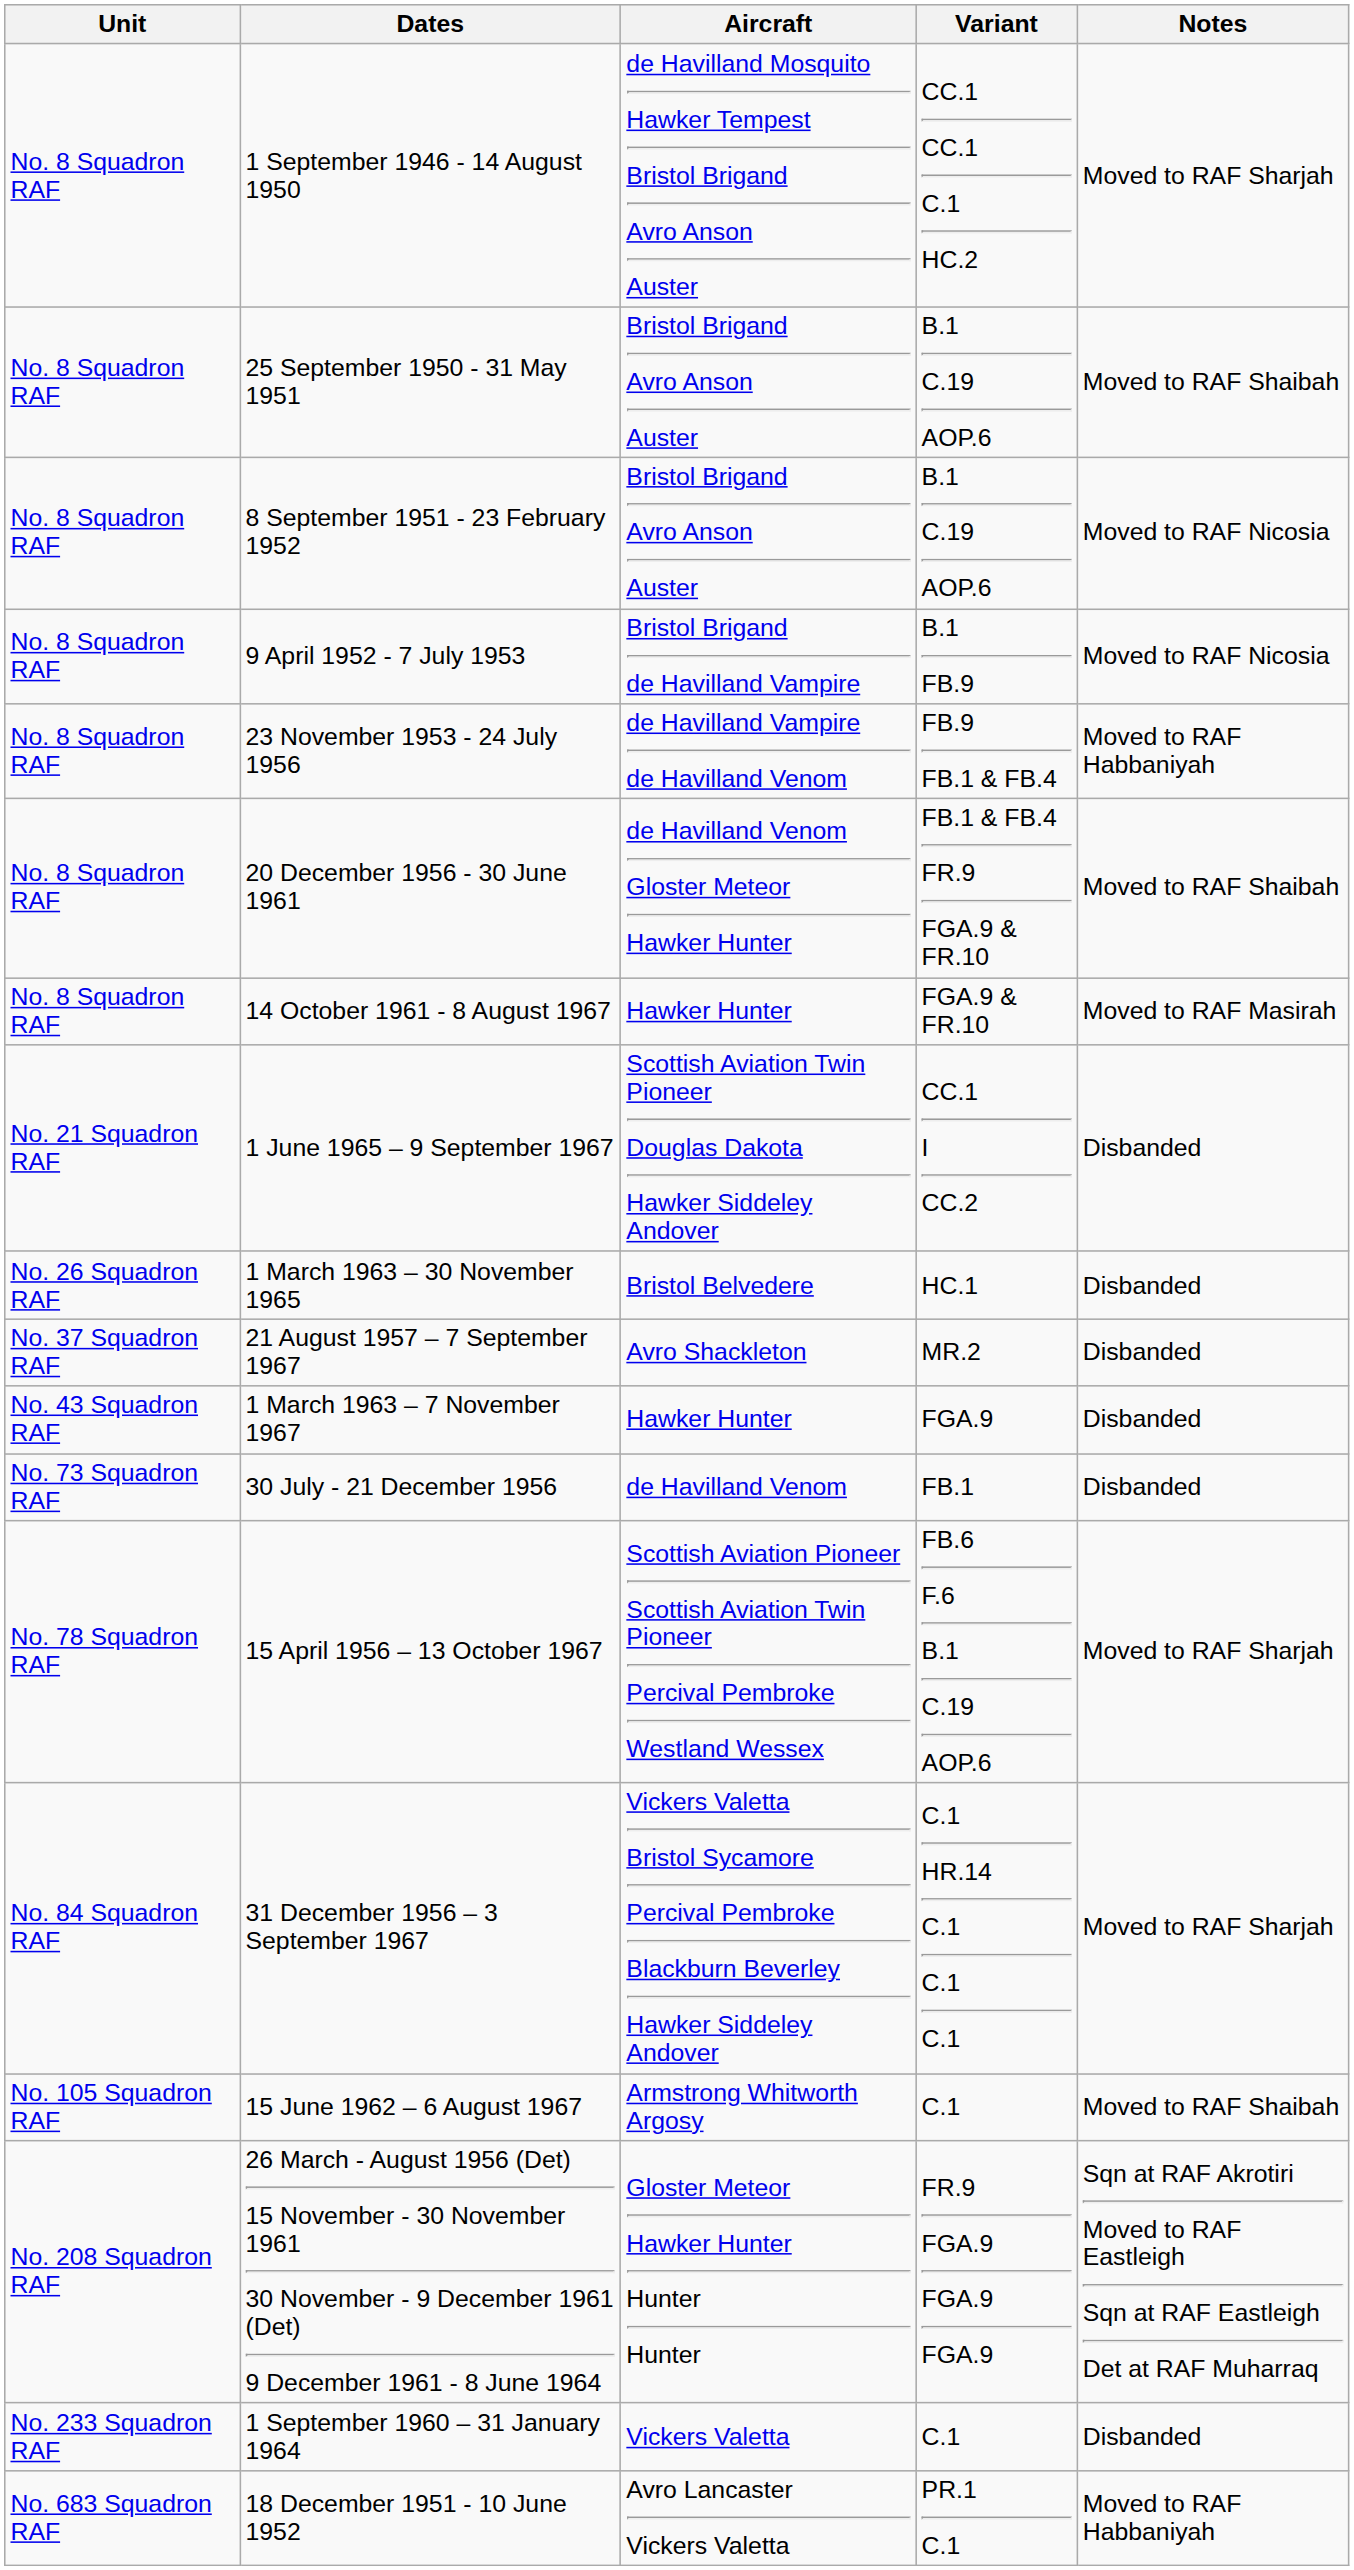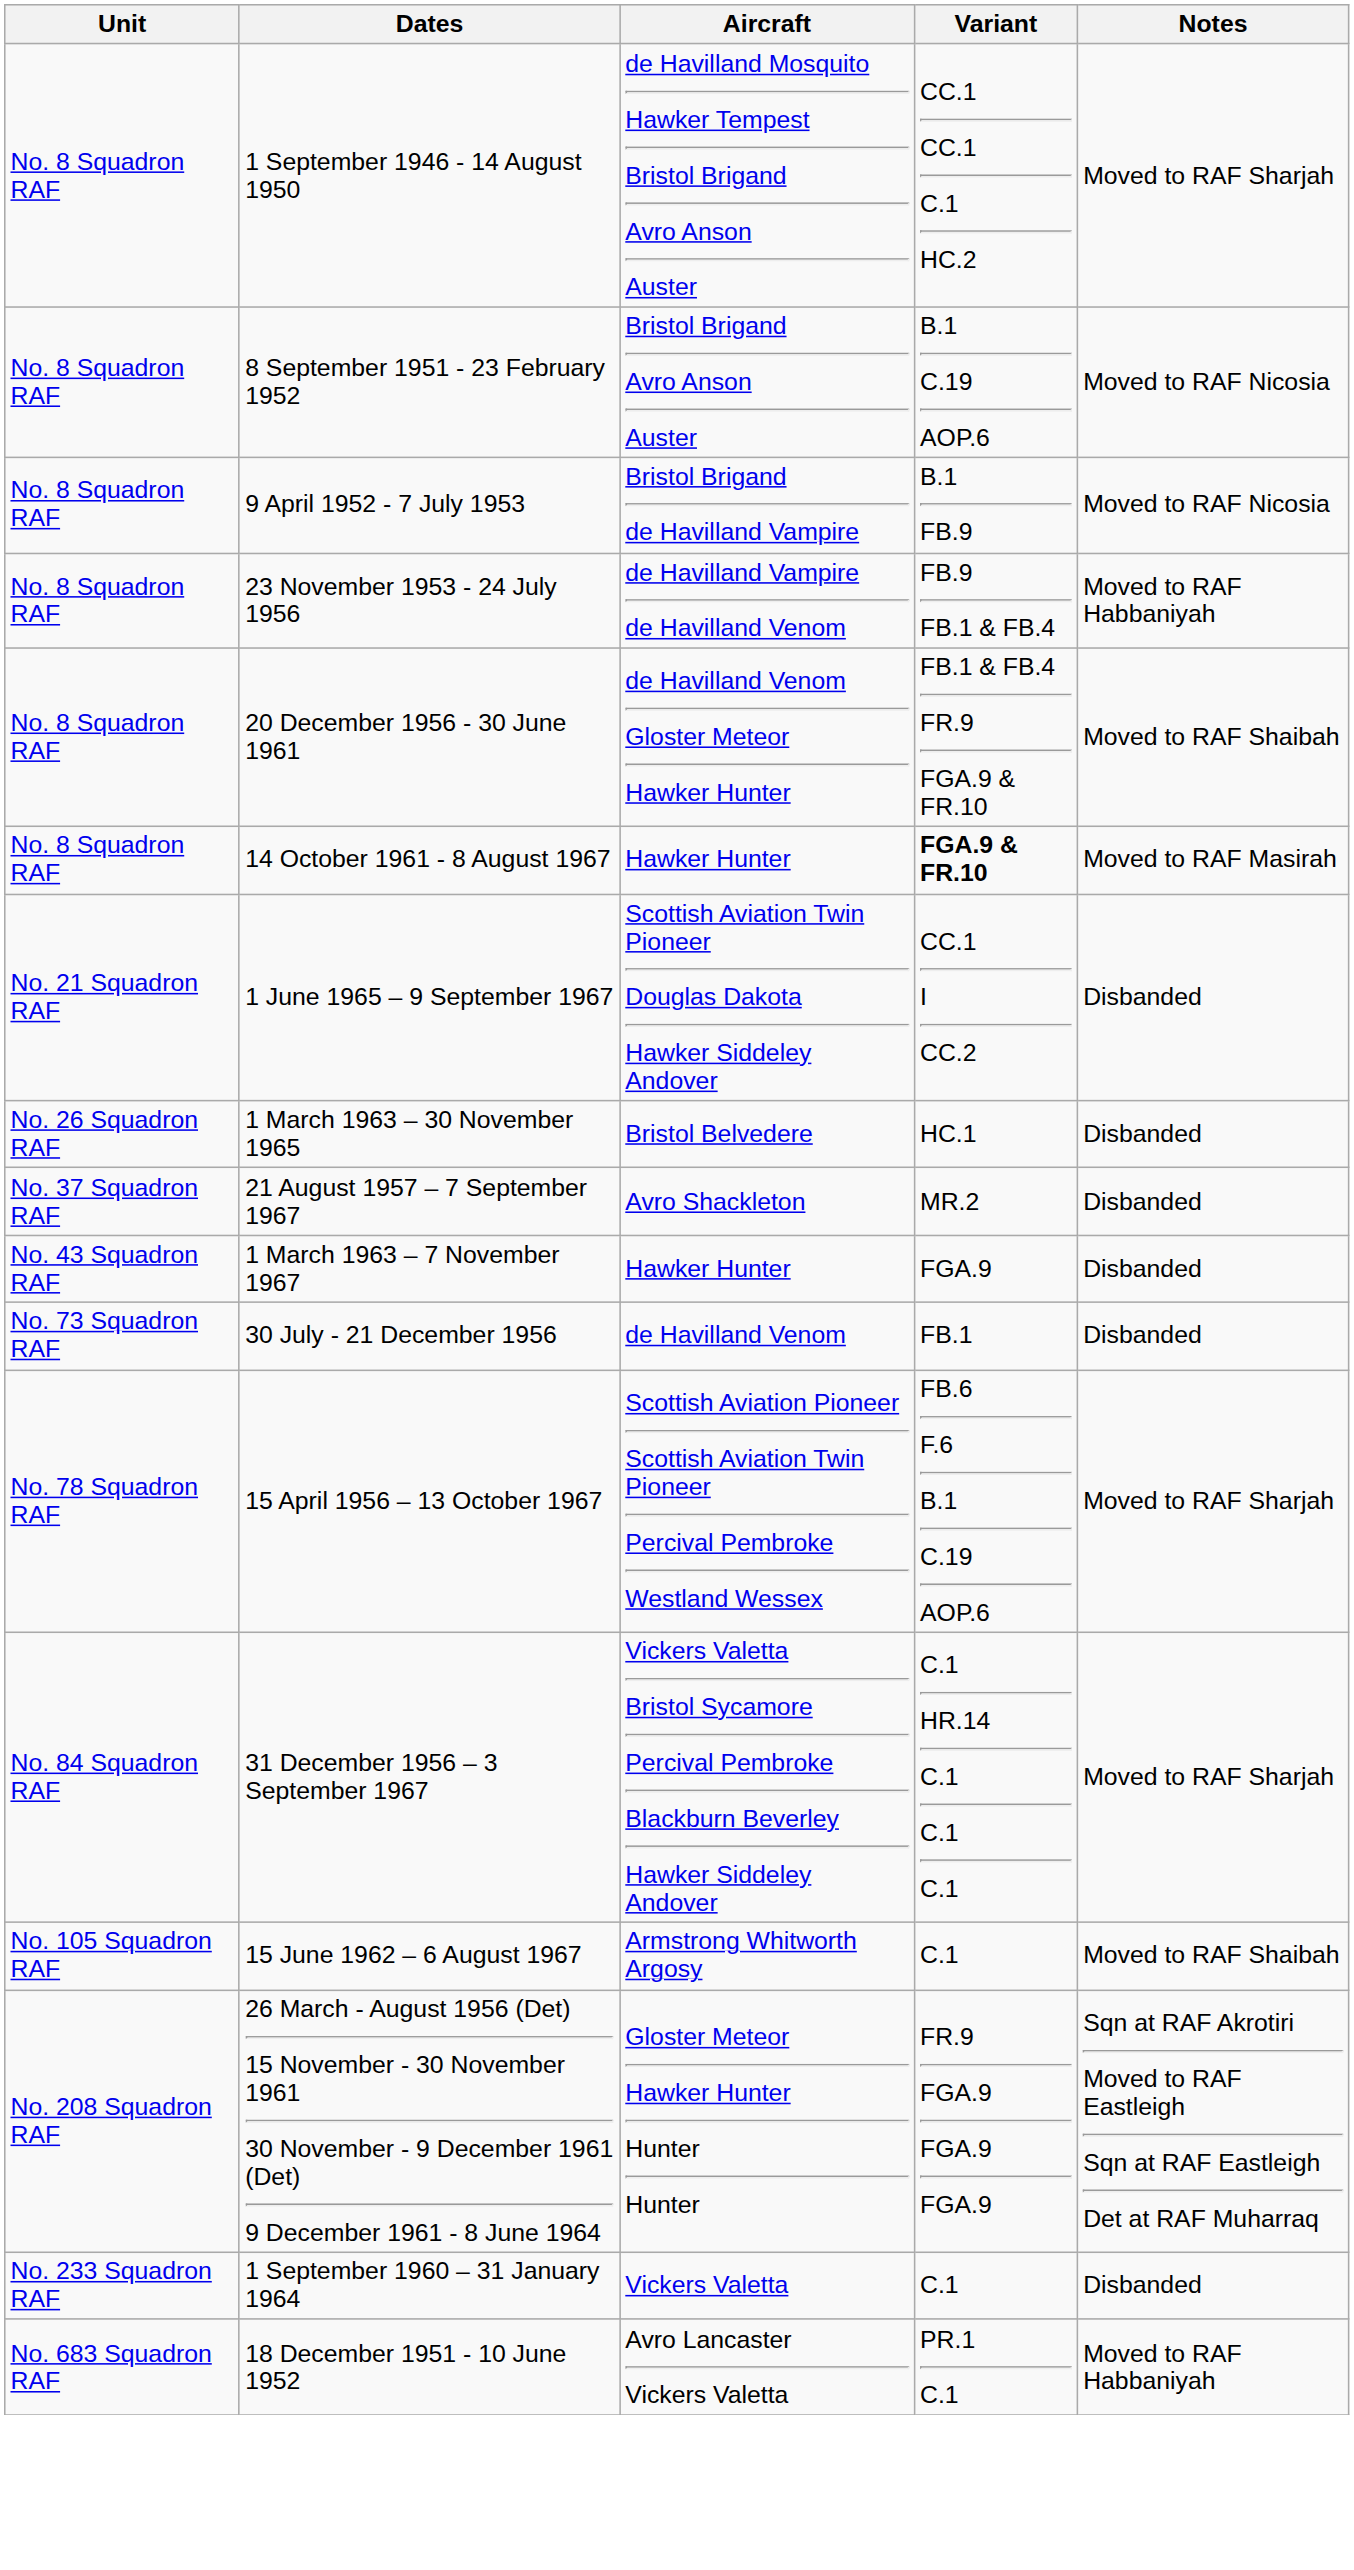- row: No. 8 Squadron RAF | 25 September 1950 - 31 May 1951 | Bristol Brigand Avro Anson Auster | B.1 C.19 AOP.6 | Moved to RAF Shaibah
14 October 1961 - 8 August 1967 | Variant: normal -> bold
